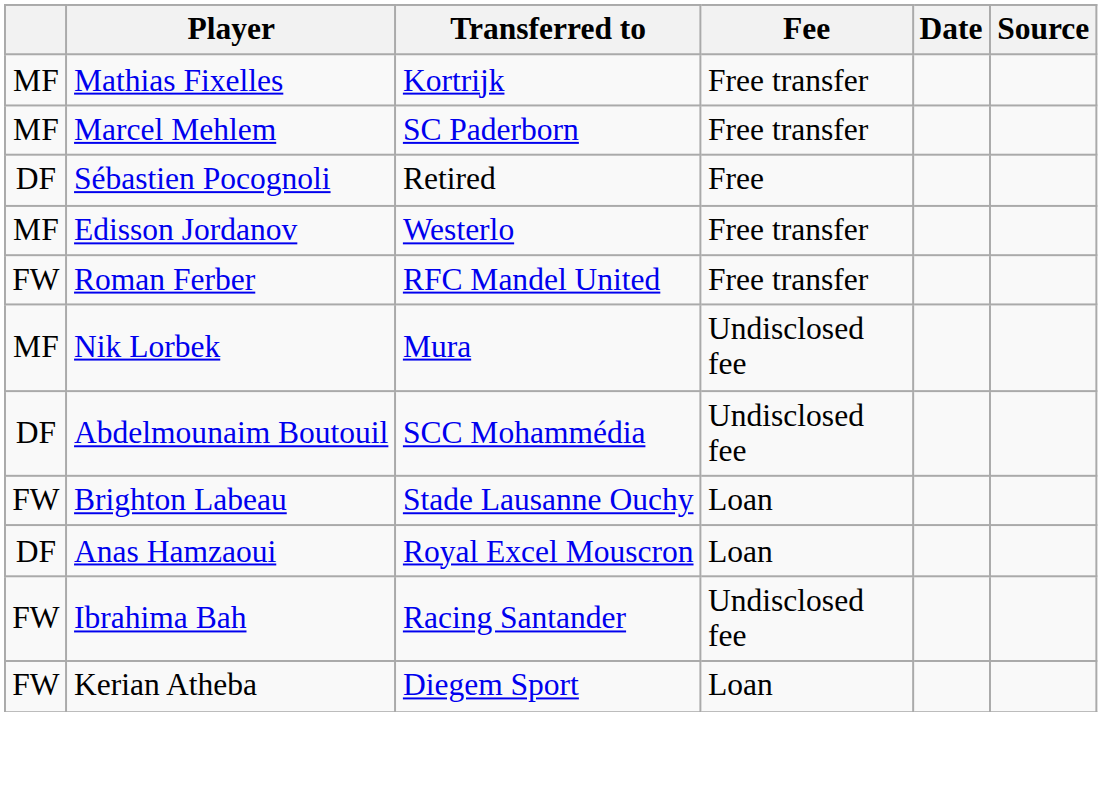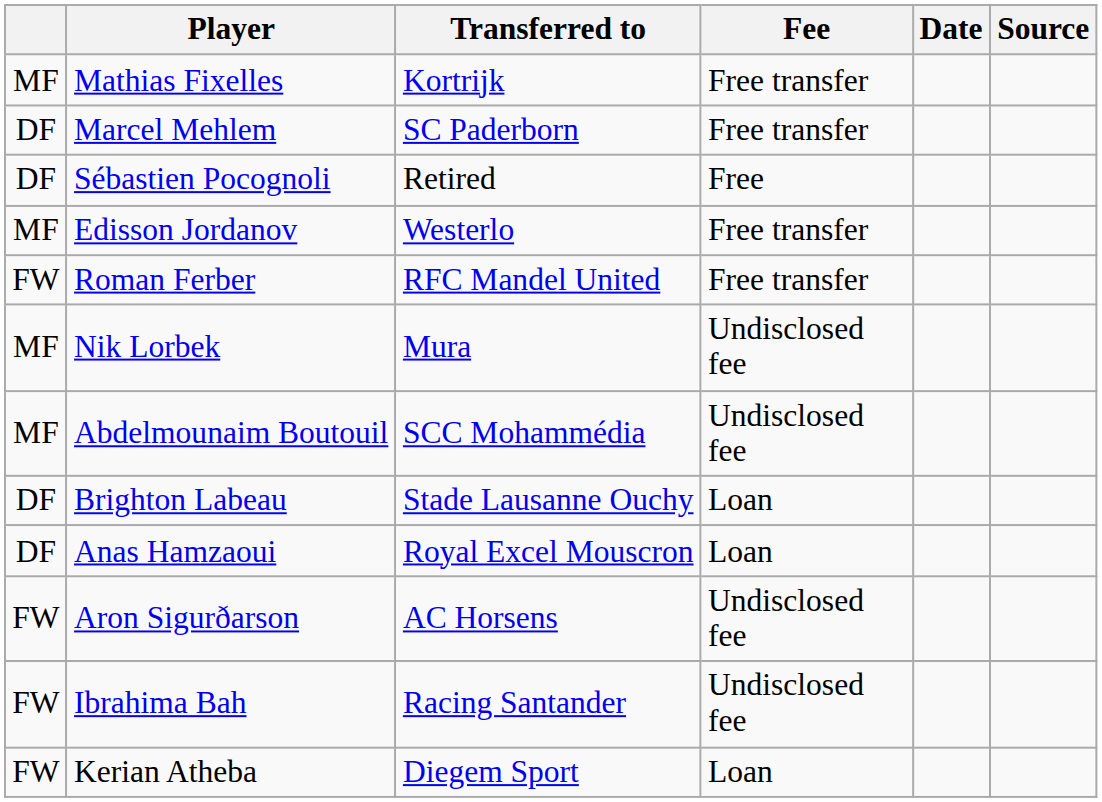Marcel Mehlem | column 1: MF -> DF
Abdelmounaim Boutouil | column 1: DF -> MF
Brighton Labeau | column 1: FW -> DF
+ row: FW | Aron Sigurðarson | AC Horsens | Undisclosed fee
